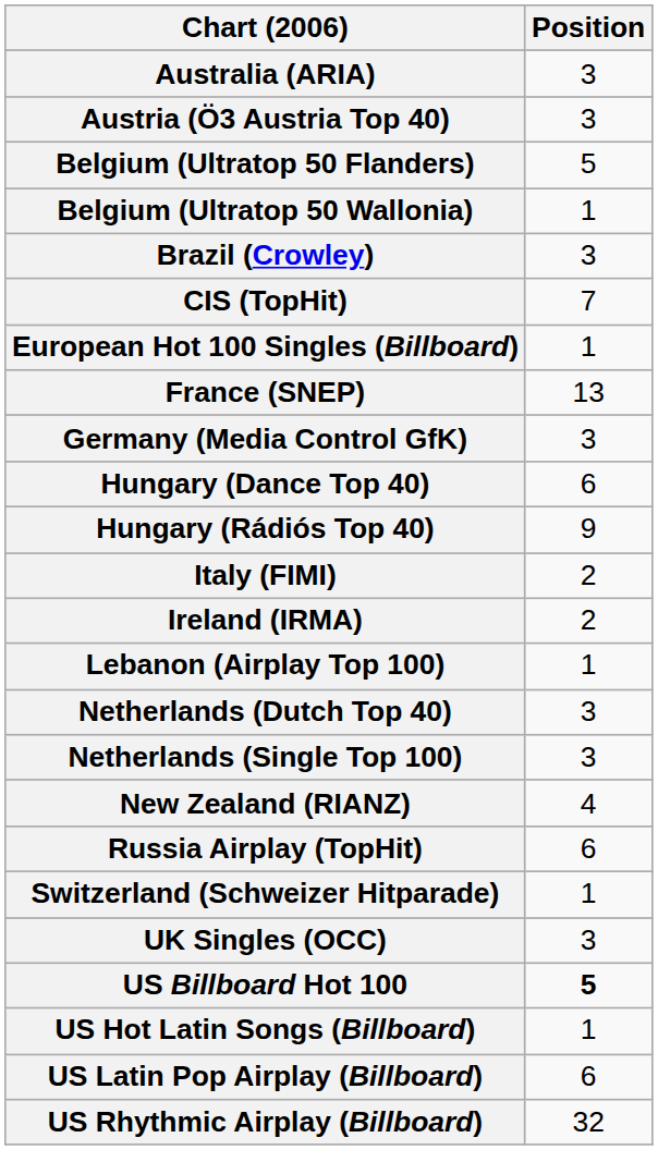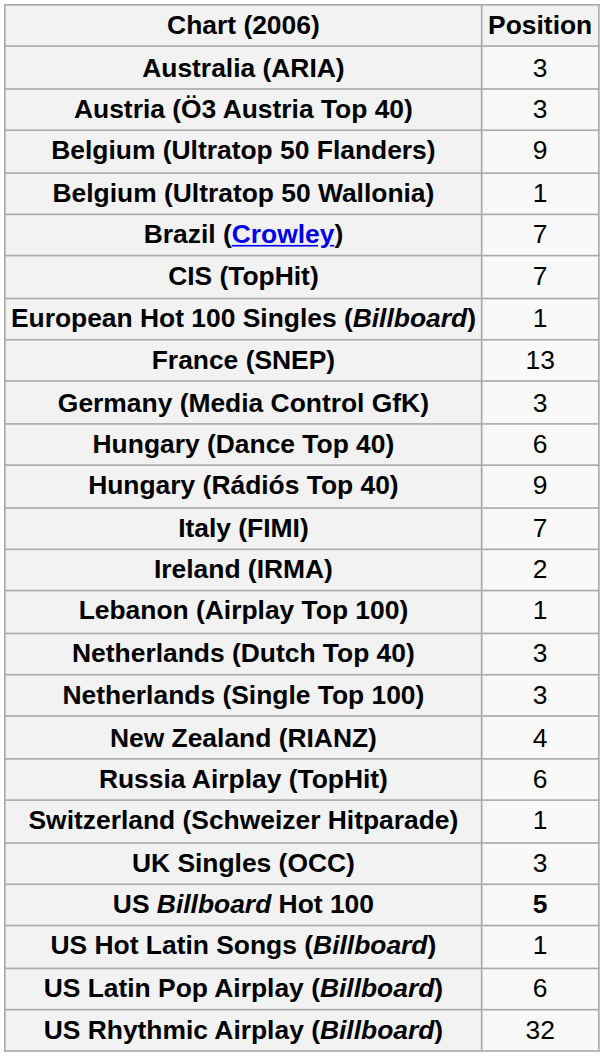Belgium (Ultratop 50 Flanders) | Position: 5 -> 9
Brazil (Crowley) | Position: 3 -> 7
Italy (FIMI) | Position: 2 -> 7
